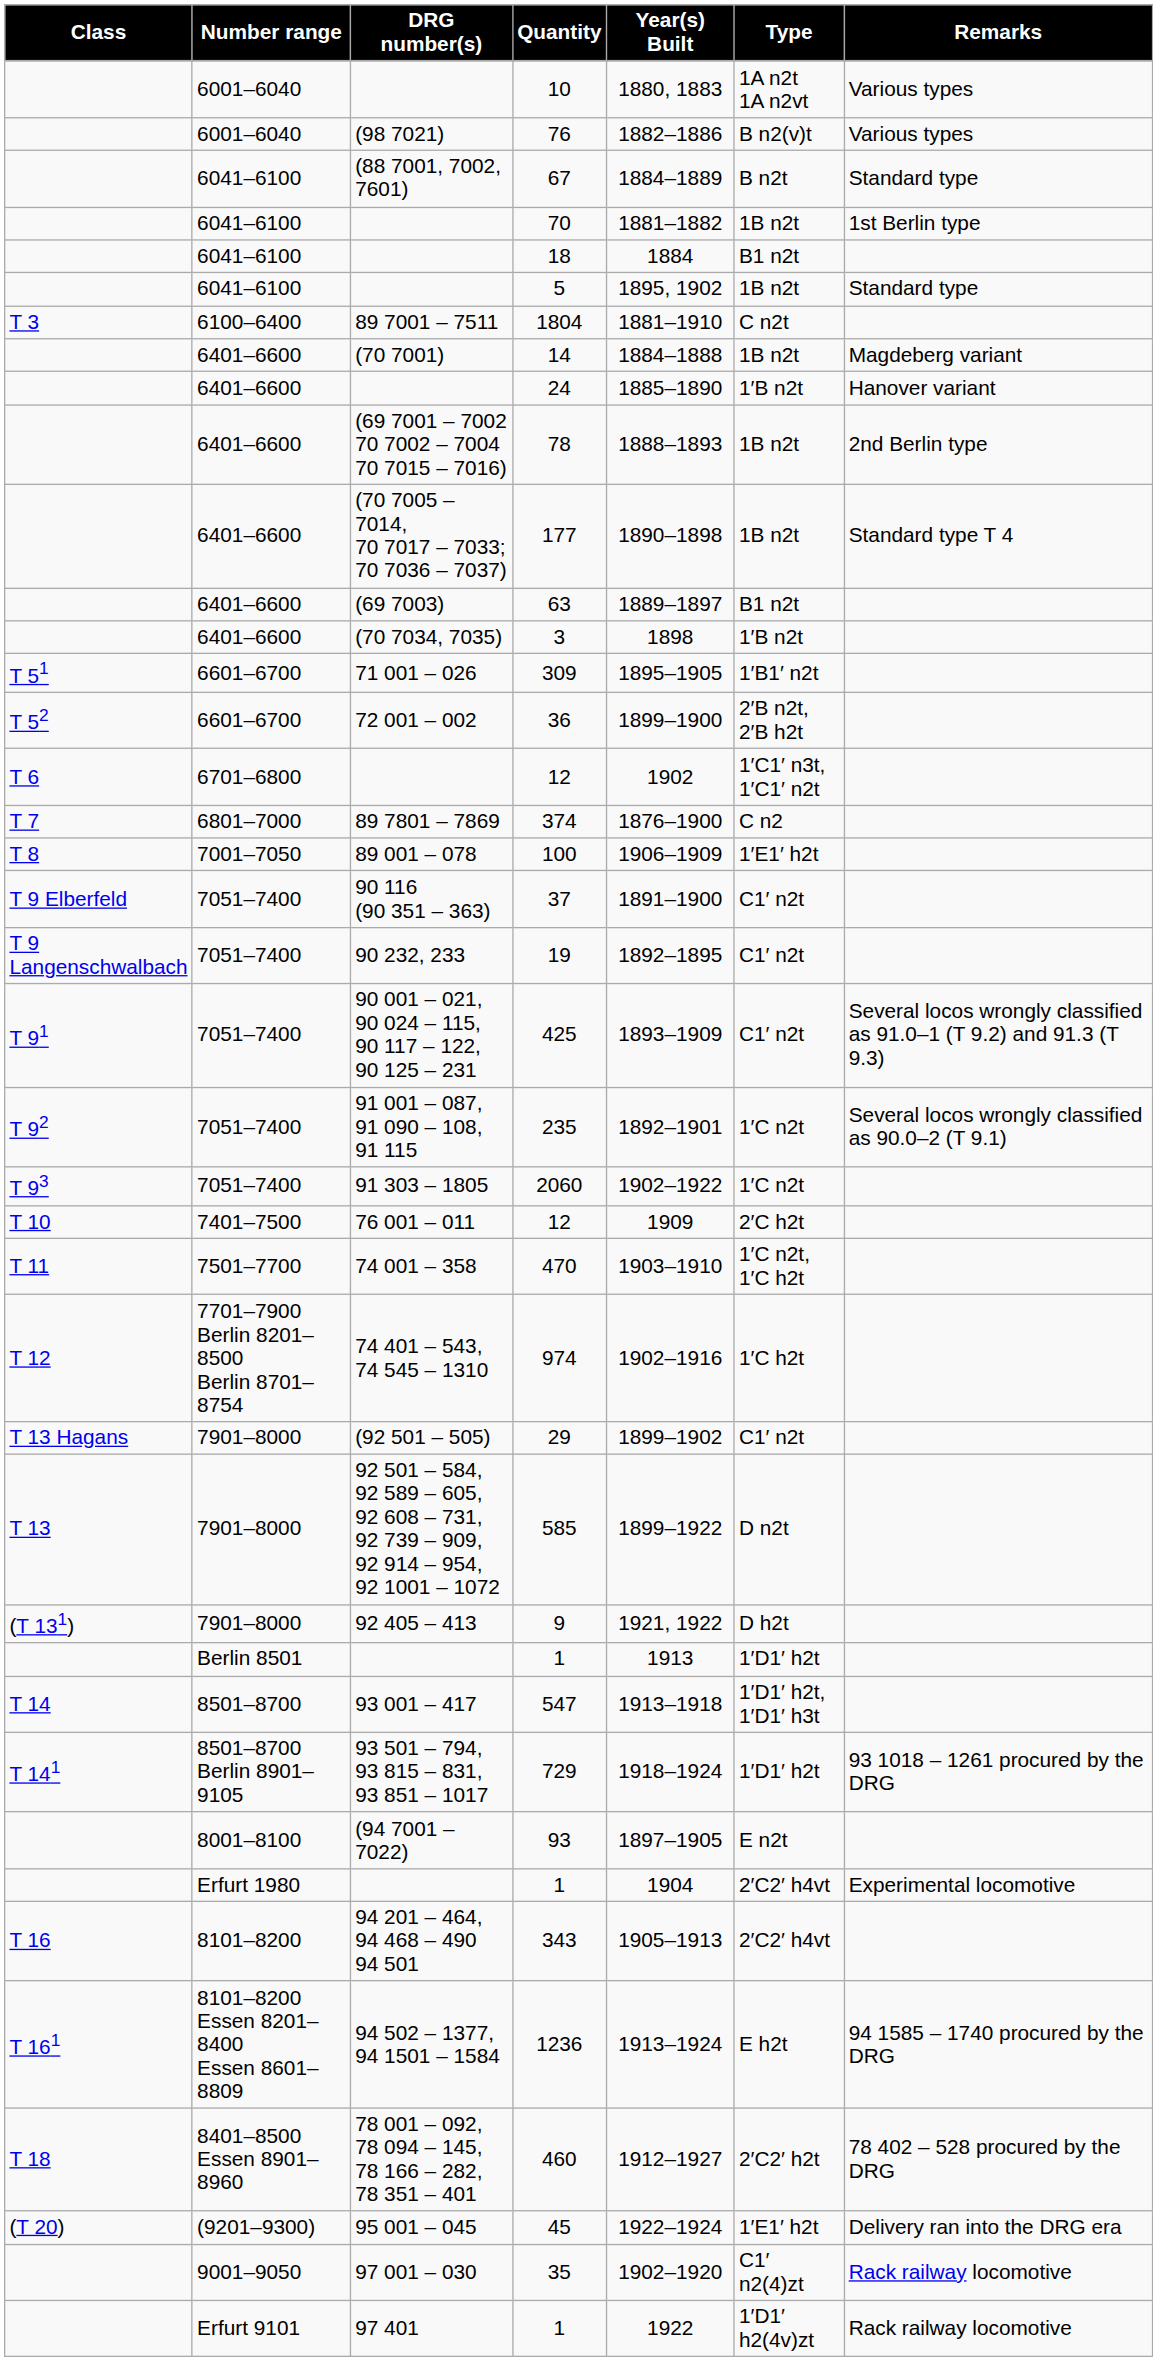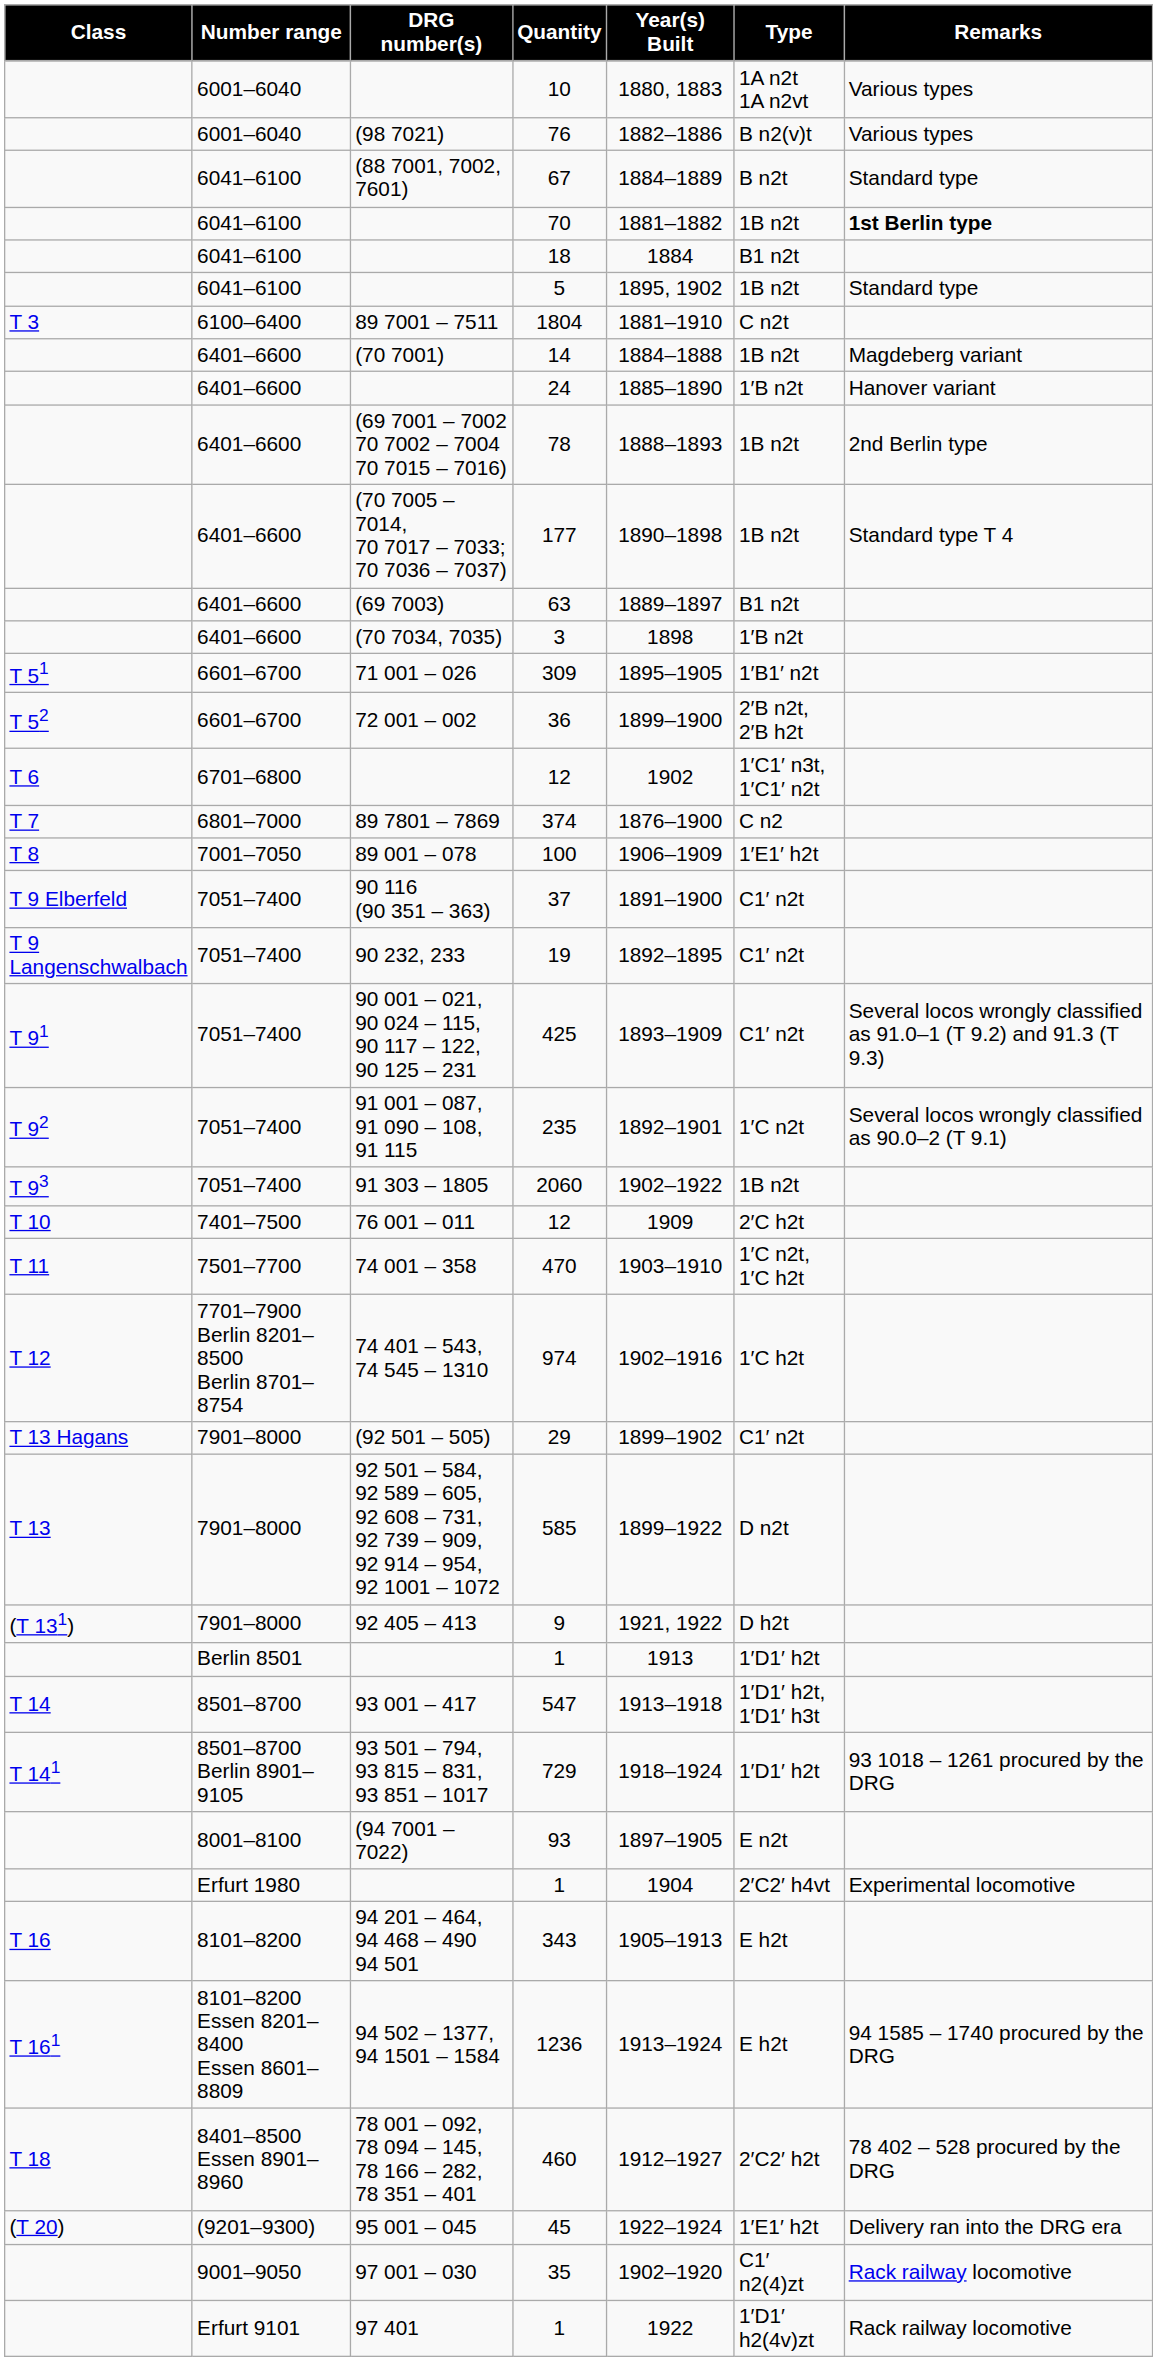70 | Remarks: normal -> bold
2060 | Type: 1′C n2t -> 1B n2t
343 | Type: 2′C2′ h4vt -> E h2t
